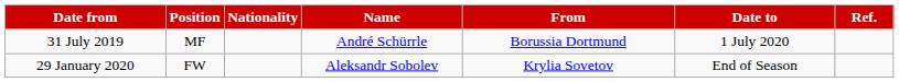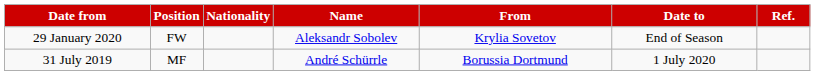rows swapped: 31 July 2019 <-> 29 January 2020
